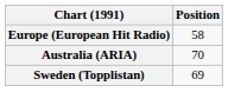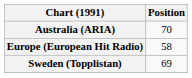rows swapped: Australia (ARIA) <-> Europe (European Hit Radio)
